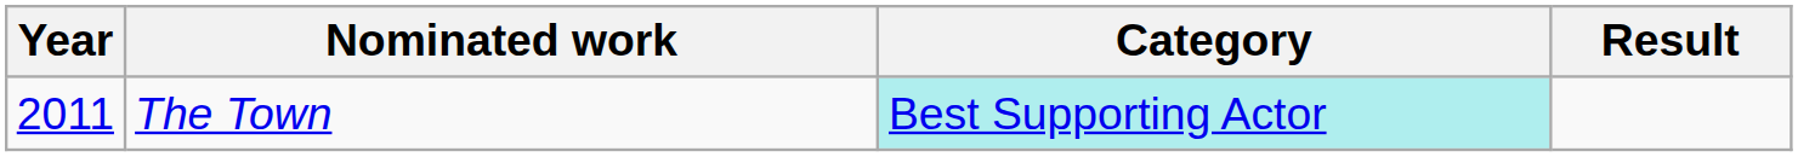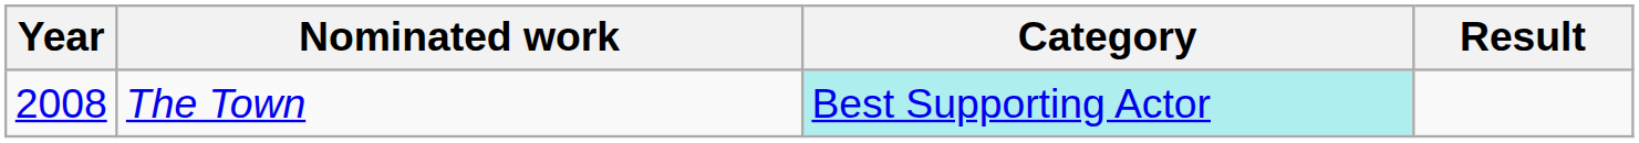The Town | Year: 2011 -> 2008
